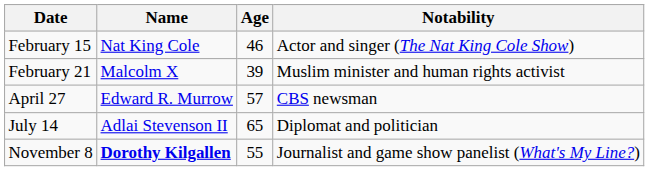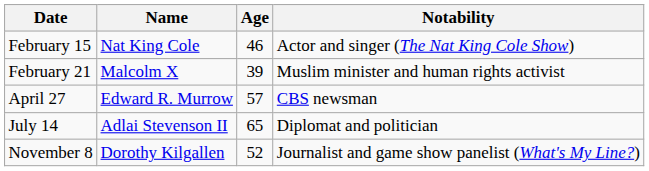November 8 | Name: bold -> normal
November 8 | Age: 55 -> 52
